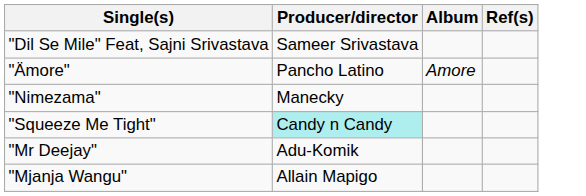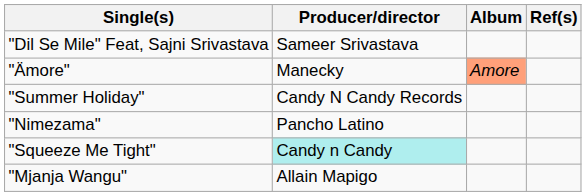"Ämore" | Producer/director: Pancho Latino -> Manecky
"Ämore" | Album: no background -> lightsalmon background
+ row: "Summer Holiday" | Candy N Candy Records
"Nimezama" | Producer/director: Manecky -> Pancho Latino
- row: "Mr Deejay" | Adu-Komik
